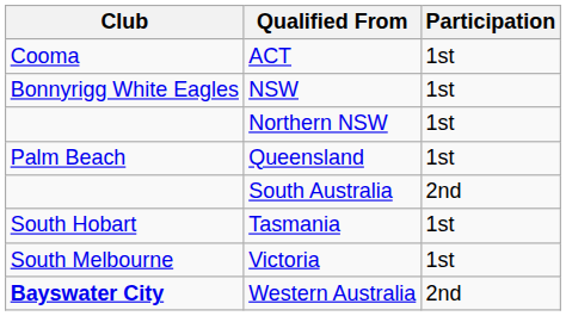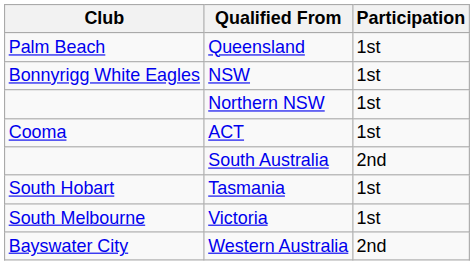rows swapped: ACT <-> Queensland
Western Australia | Club: bold -> normal
